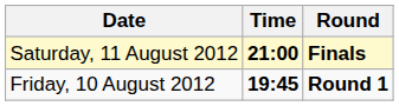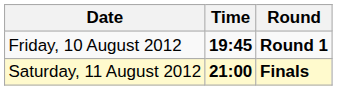rows swapped: Friday, 10 August 2012 <-> Saturday, 11 August 2012
